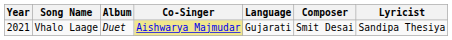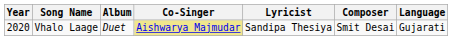columns swapped: Language <-> Lyricist
Vhalo Laage | Year: 2021 -> 2020
